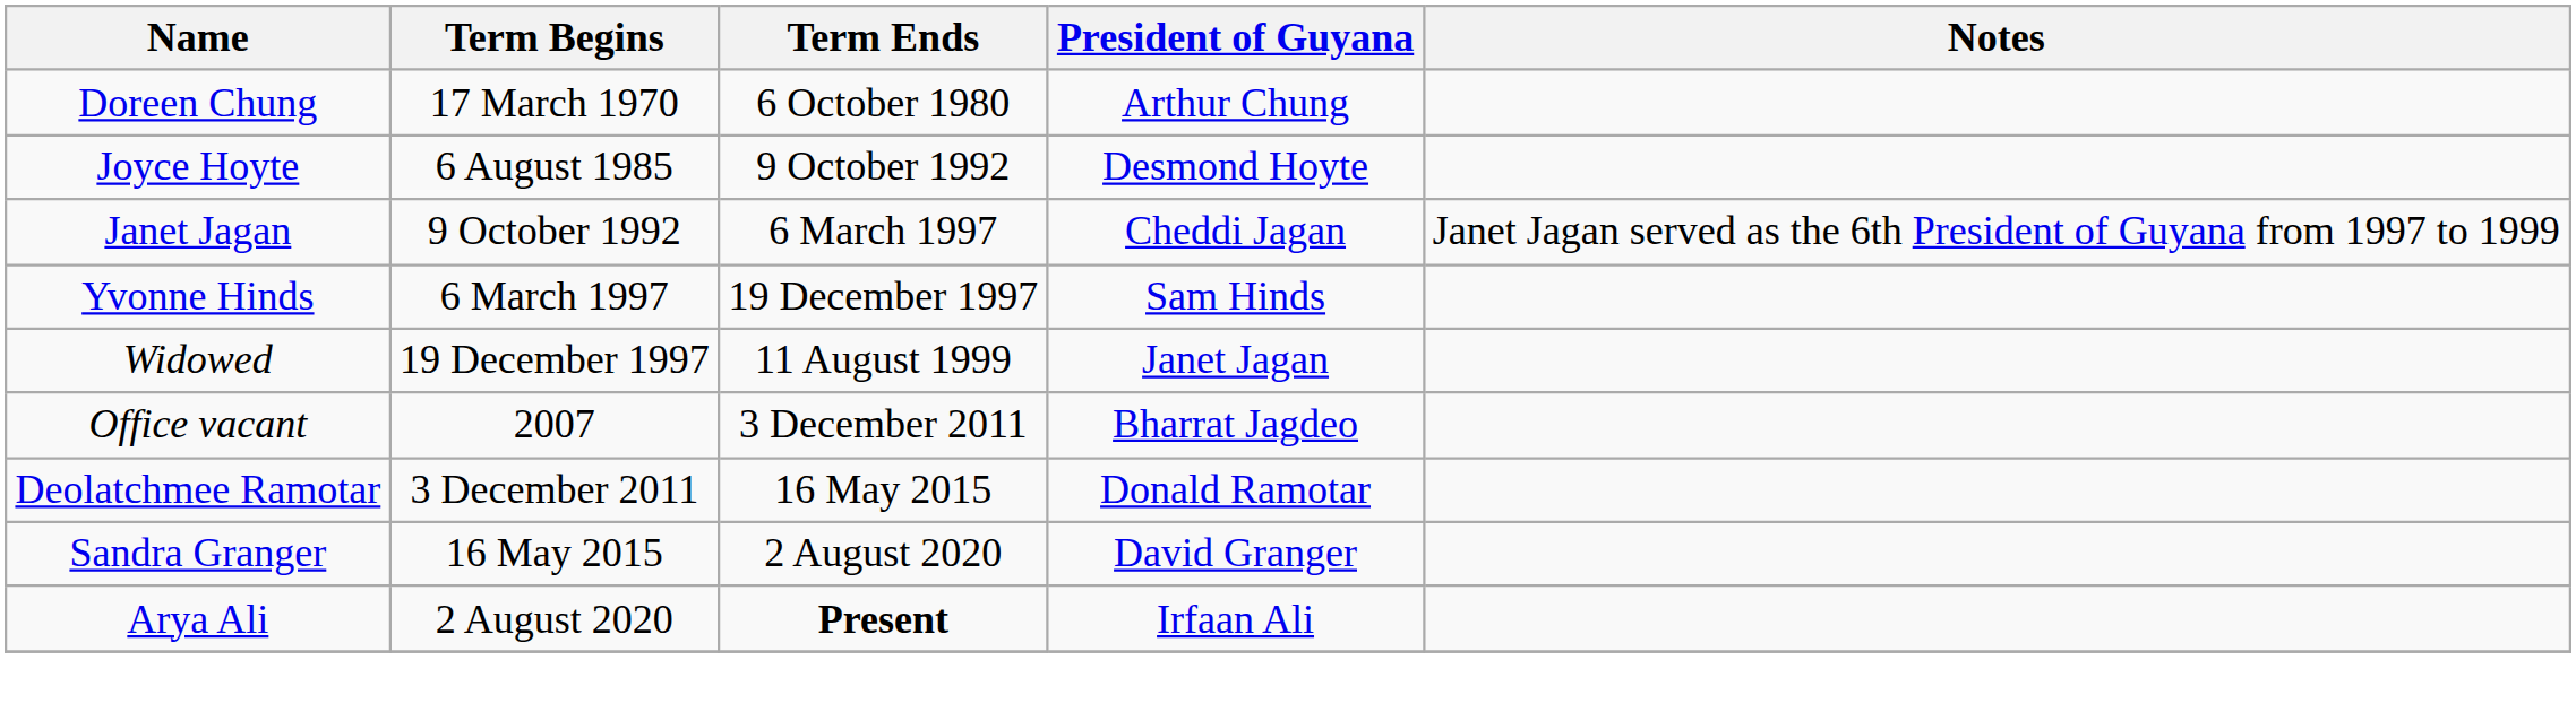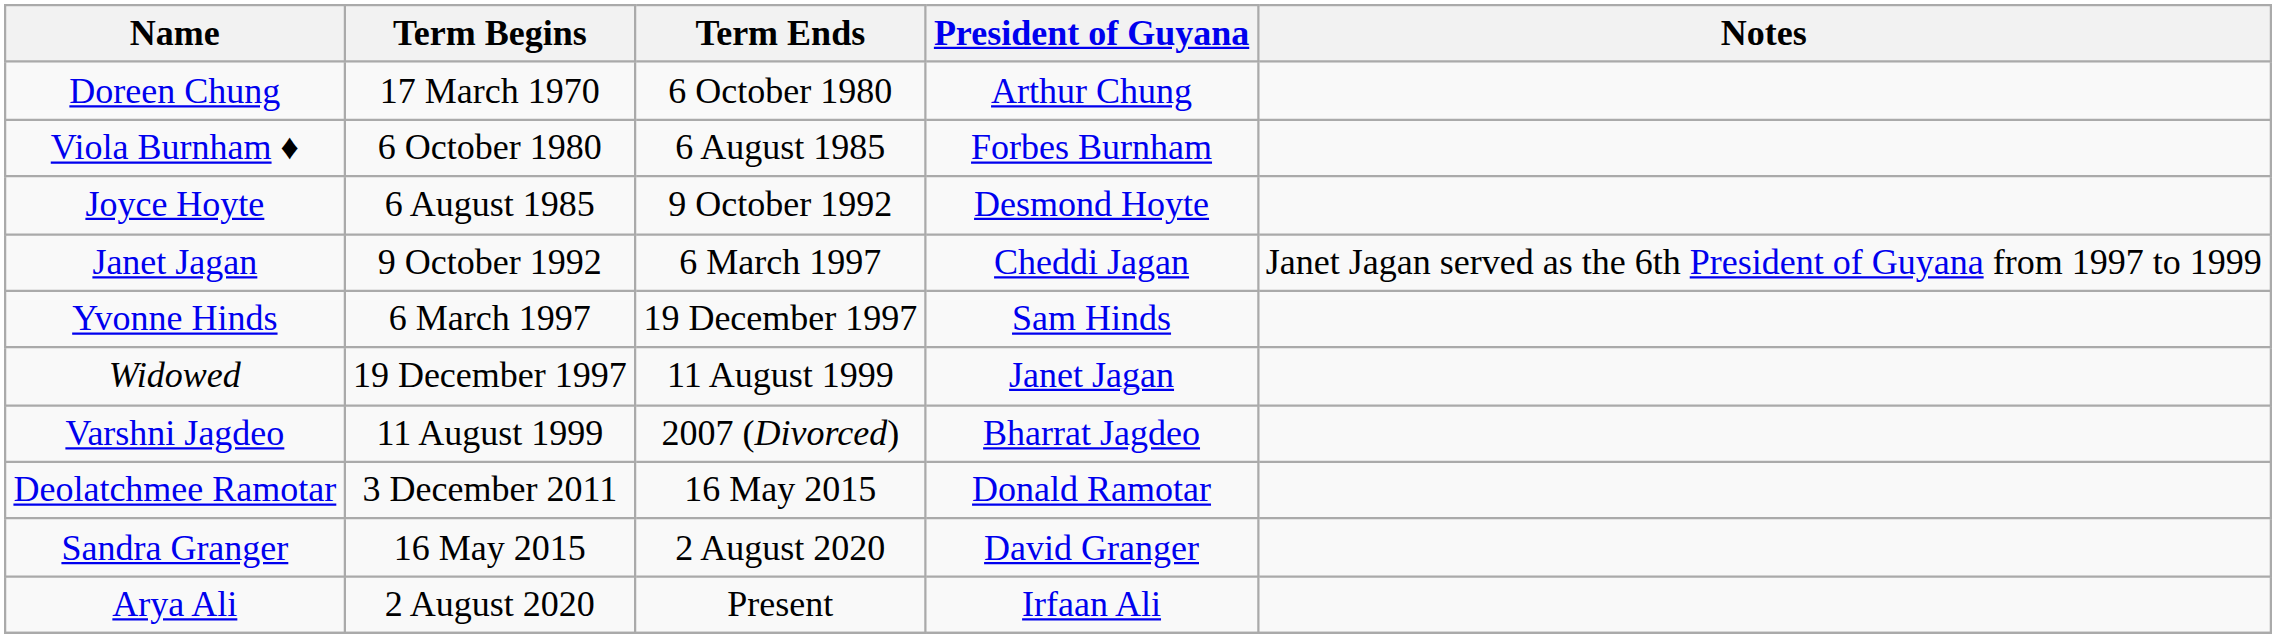+ row: Viola Burnham ♦ | 6 October 1980 | 6 August 1985 | Forbes Burnham
+ row: Varshni Jagdeo | 11 August 1999 | 2007 (Divorced) | Bharrat Jagdeo
- row: Office vacant | 2007 | 3 December 2011 | Bharrat Jagdeo
Arya Ali | Term Ends: bold -> normal
